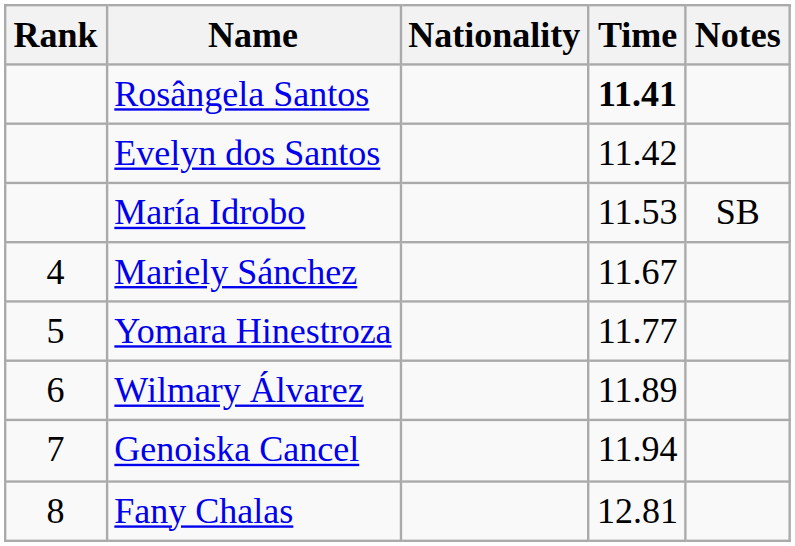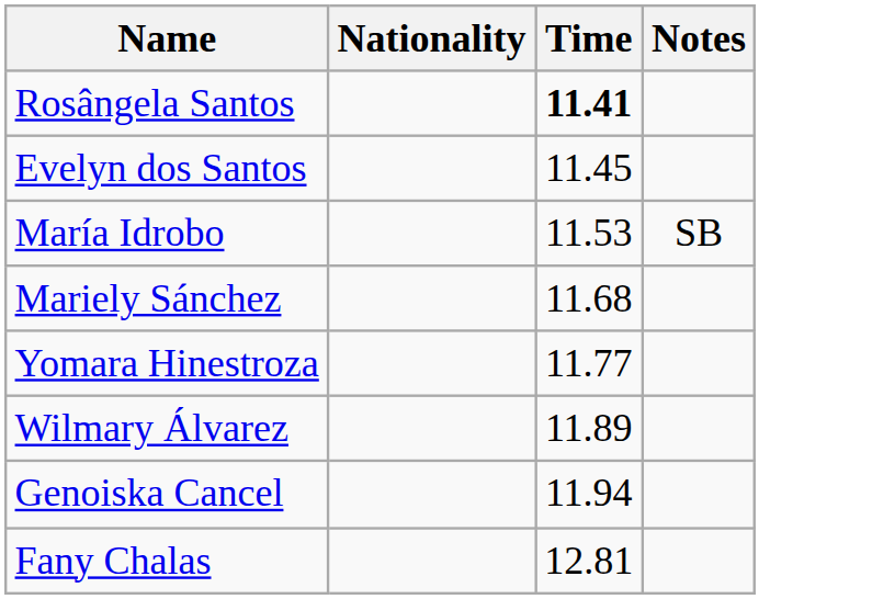- column: Rank | 4 | 5 | 6 | 7 | 8
Evelyn dos Santos | Time: 11.42 -> 11.45
Mariely Sánchez | Time: 11.67 -> 11.68
